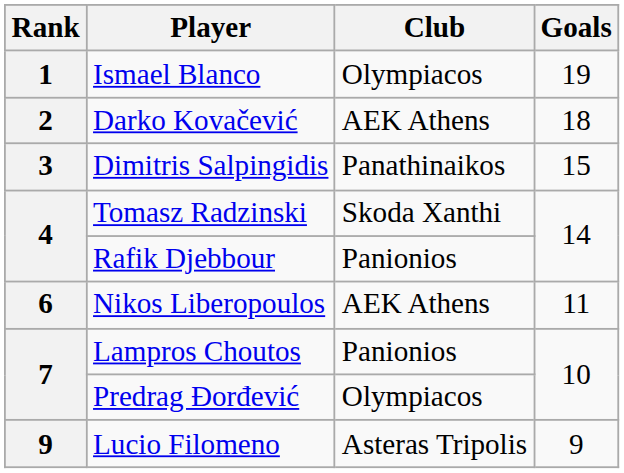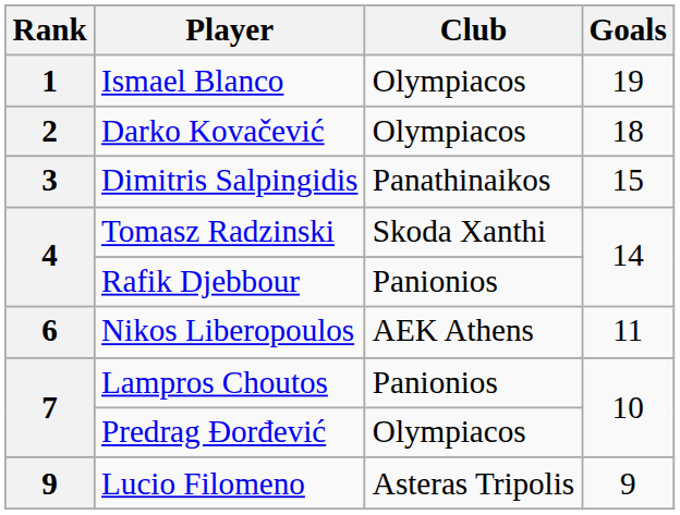Darko Kovačević | Club: AEK Athens -> Olympiacos
